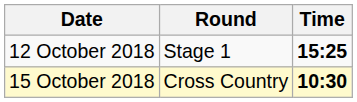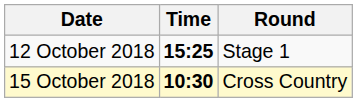columns swapped: Time <-> Round
